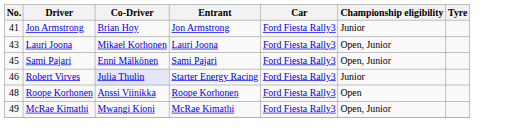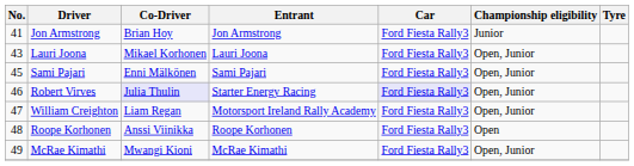Robert Virves | Car: no background -> lavender background
Robert Virves | Championship eligibility: Junior -> Open, Junior
+ row: 47 | William Creighton | Liam Regan | Motorsport Ireland Rally Academy | Ford Fiesta Rally3 | Open, Junior
